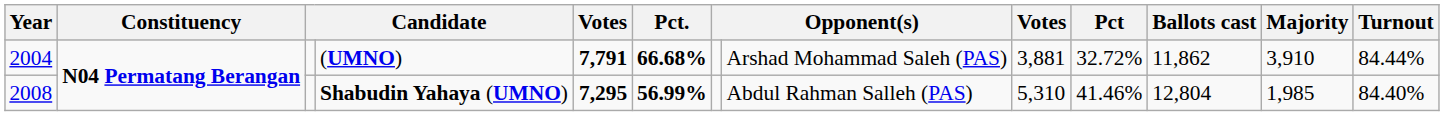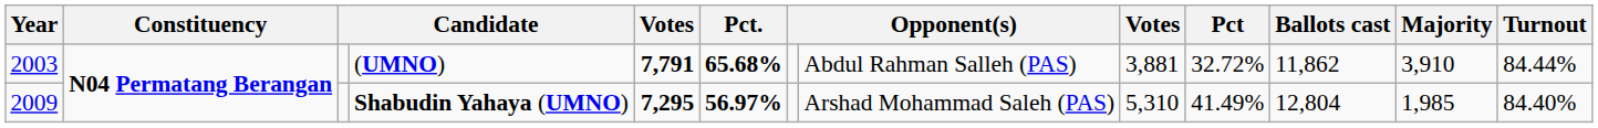(UMNO) | Year: 2004 -> 2003
(UMNO) | Pct.: 66.68% -> 65.68%
(UMNO) | column 8: Arshad Mohammad Saleh (PAS) -> Abdul Rahman Salleh (PAS)
Shabudin Yahaya (UMNO) | Year: 2008 -> 2009
Shabudin Yahaya (UMNO) | Pct.: 56.99% -> 56.97%
Shabudin Yahaya (UMNO) | column 8: Abdul Rahman Salleh (PAS) -> Arshad Mohammad Saleh (PAS)
Shabudin Yahaya (UMNO) | Pct: 41.46% -> 41.49%
